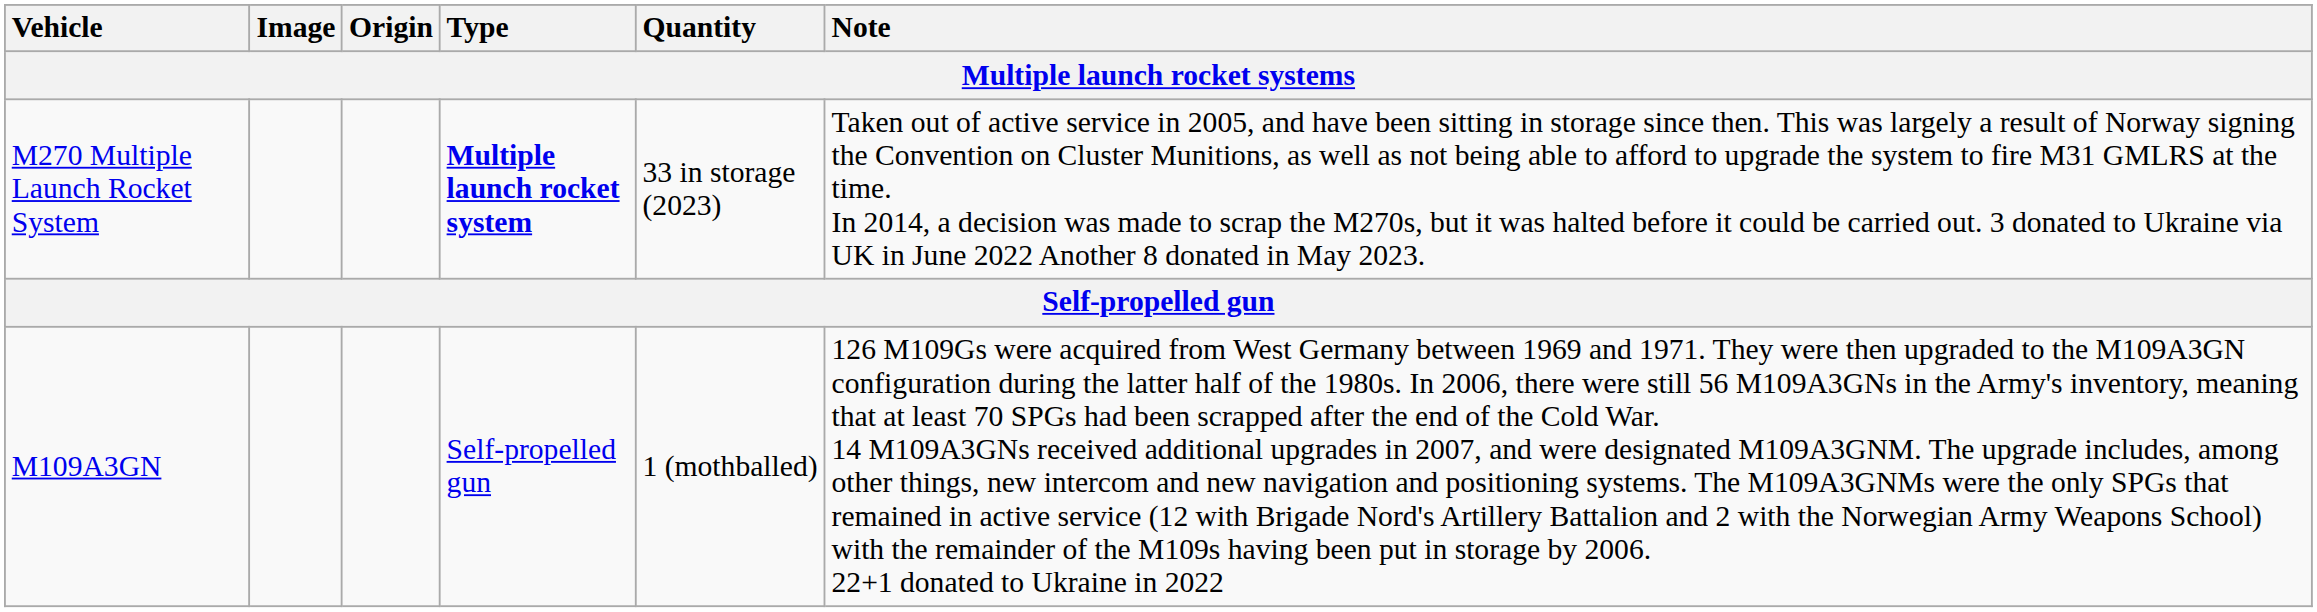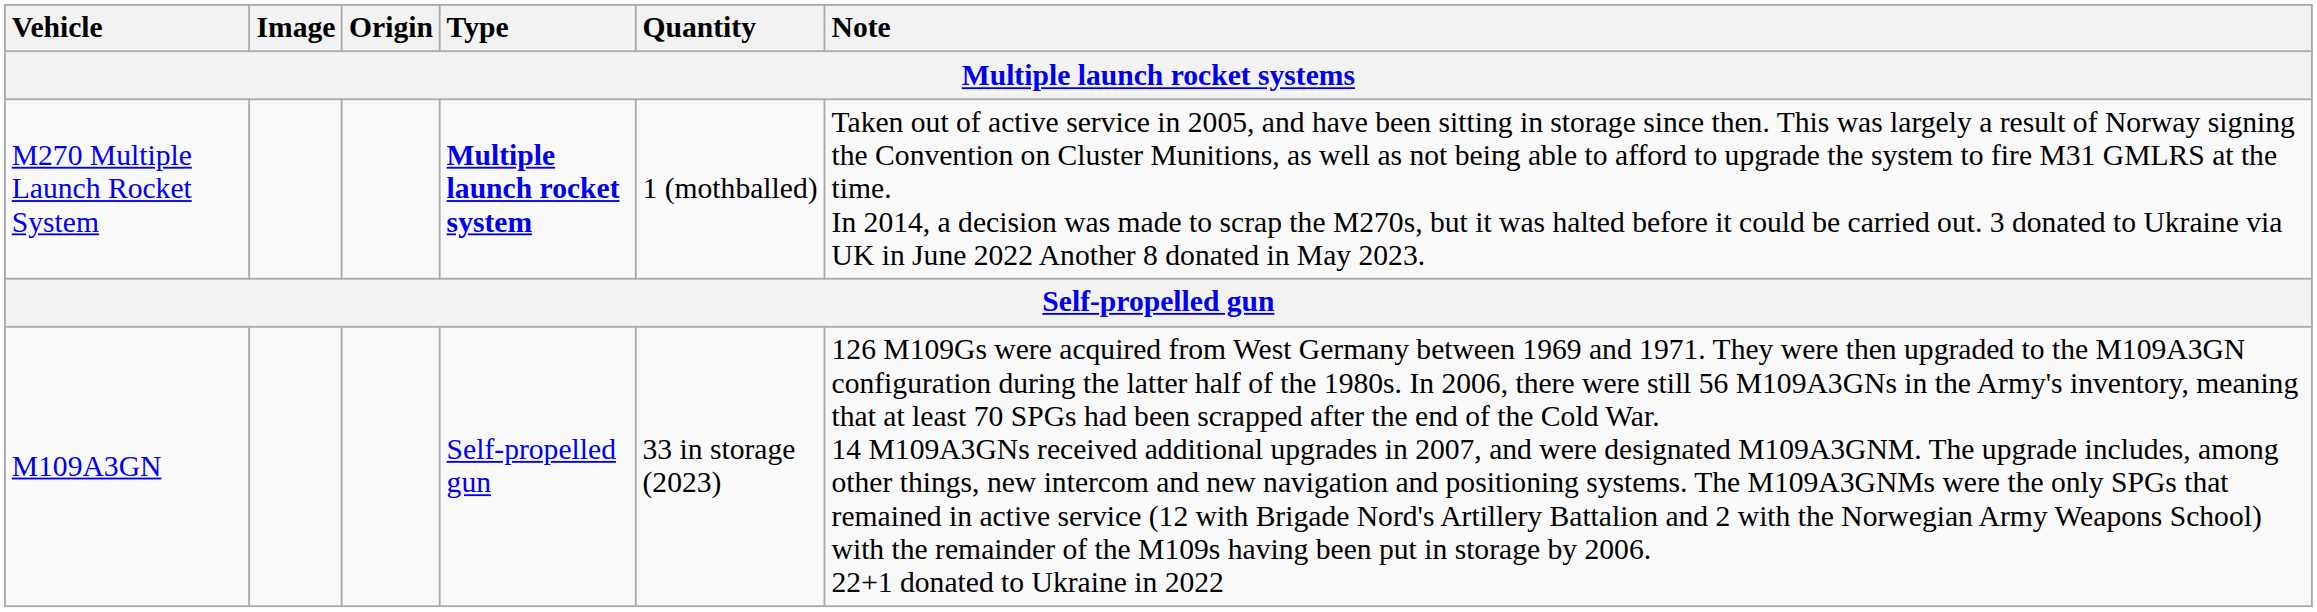M270 Multiple Launch Rocket System | Quantity: 33 in storage (2023) -> 1 (mothballed)
M109A3GN | Quantity: 1 (mothballed) -> 33 in storage (2023)
